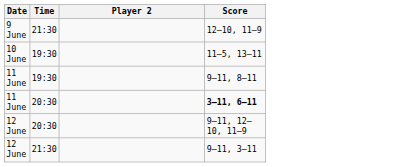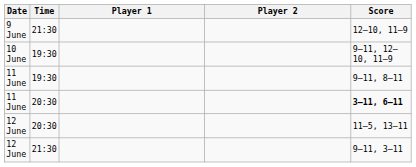+ column: Player 1
10 June | Score: 11–5, 13–11 -> 9–11, 12–10, 11–9
12 June / 20:30 | Score: 9–11, 12–10, 11–9 -> 11–5, 13–11
